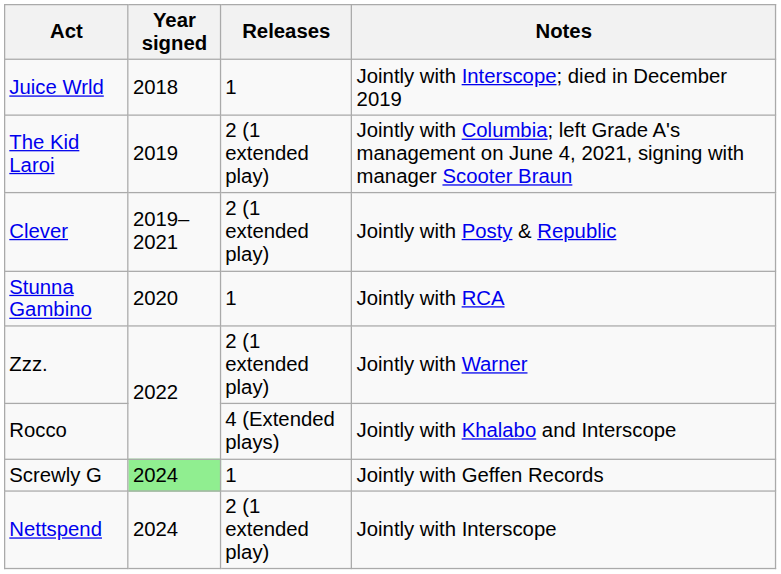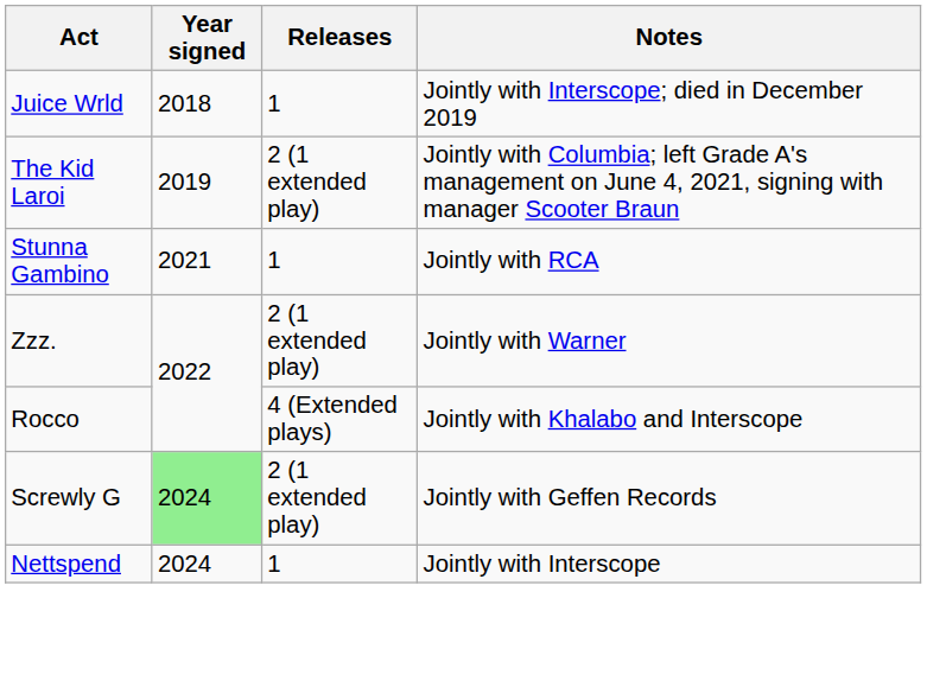- row: Clever | 2019–2021 | 2 (1 extended play) | Jointly with Posty & Republic
Stunna Gambino | Year signed: 2020 -> 2021
Screwly G | Releases: 1 -> 2 (1 extended play)
Nettspend | Releases: 2 (1 extended play) -> 1
